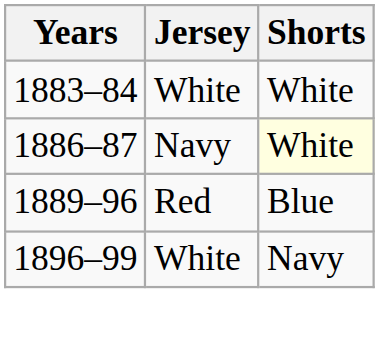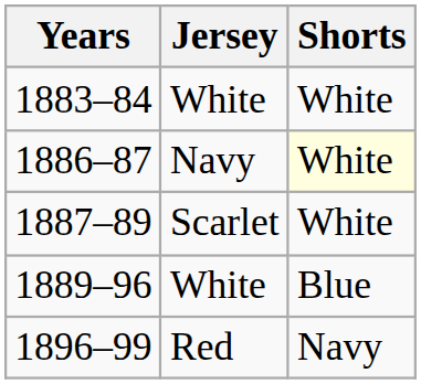+ row: 1887–89 | Scarlet | White
1889–96 | Jersey: Red -> White
1896–99 | Jersey: White -> Red
